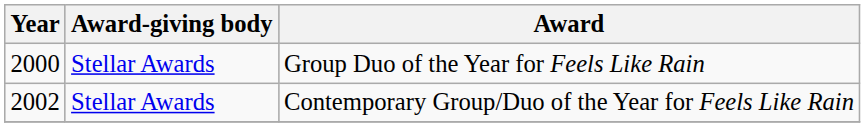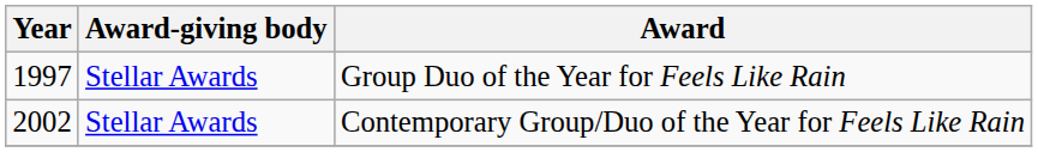Group Duo of the Year for Feels Like Rain | Year: 2000 -> 1997
